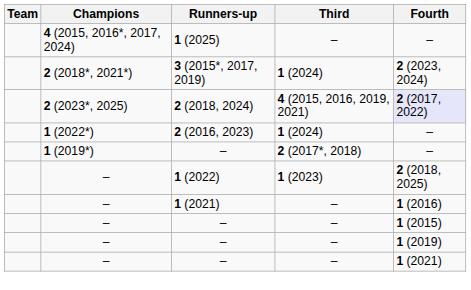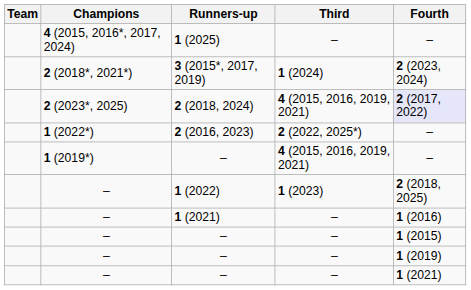2 (2016, 2023) | Third: 1 (2024) -> 2 (2022, 2025*)
1 (2019*) / – | Third: 2 (2017*, 2018) -> 4 (2015, 2016, 2019, 2021)
